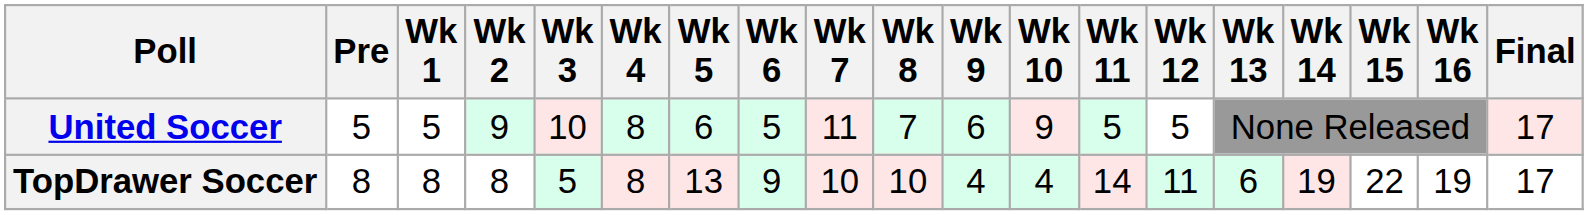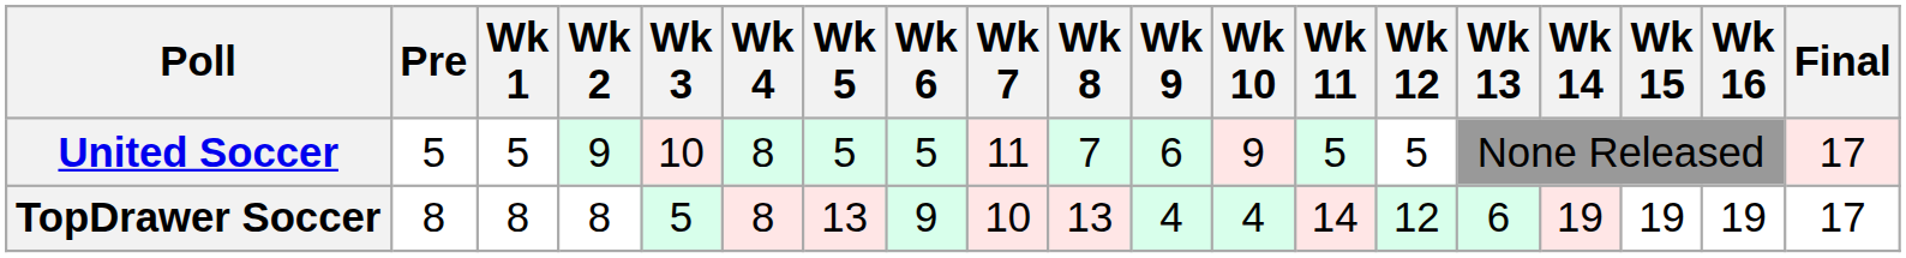United Soccer | Wk 5: 6 -> 5
TopDrawer Soccer | Wk 8: 10 -> 13
TopDrawer Soccer | Wk 12: 11 -> 12
TopDrawer Soccer | Wk 15: 22 -> 19
